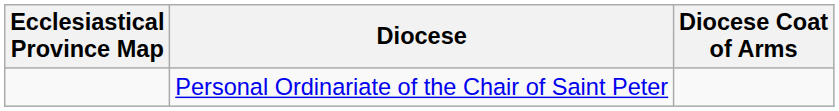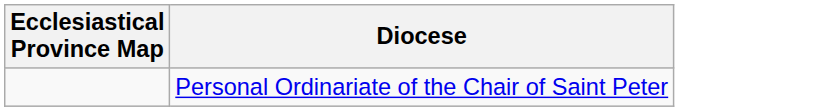- column: Diocese Coat of Arms
